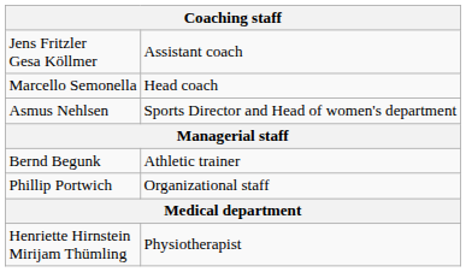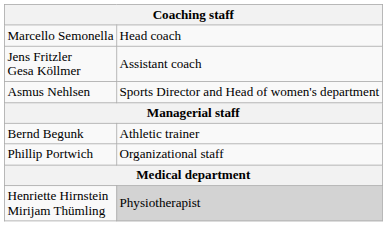rows swapped: Marcello Semonella <-> Jens Fritzler Gesa Köllmer
Henriette Hirnstein Mirijam Thümling | column 2: no background -> lightgrey background
